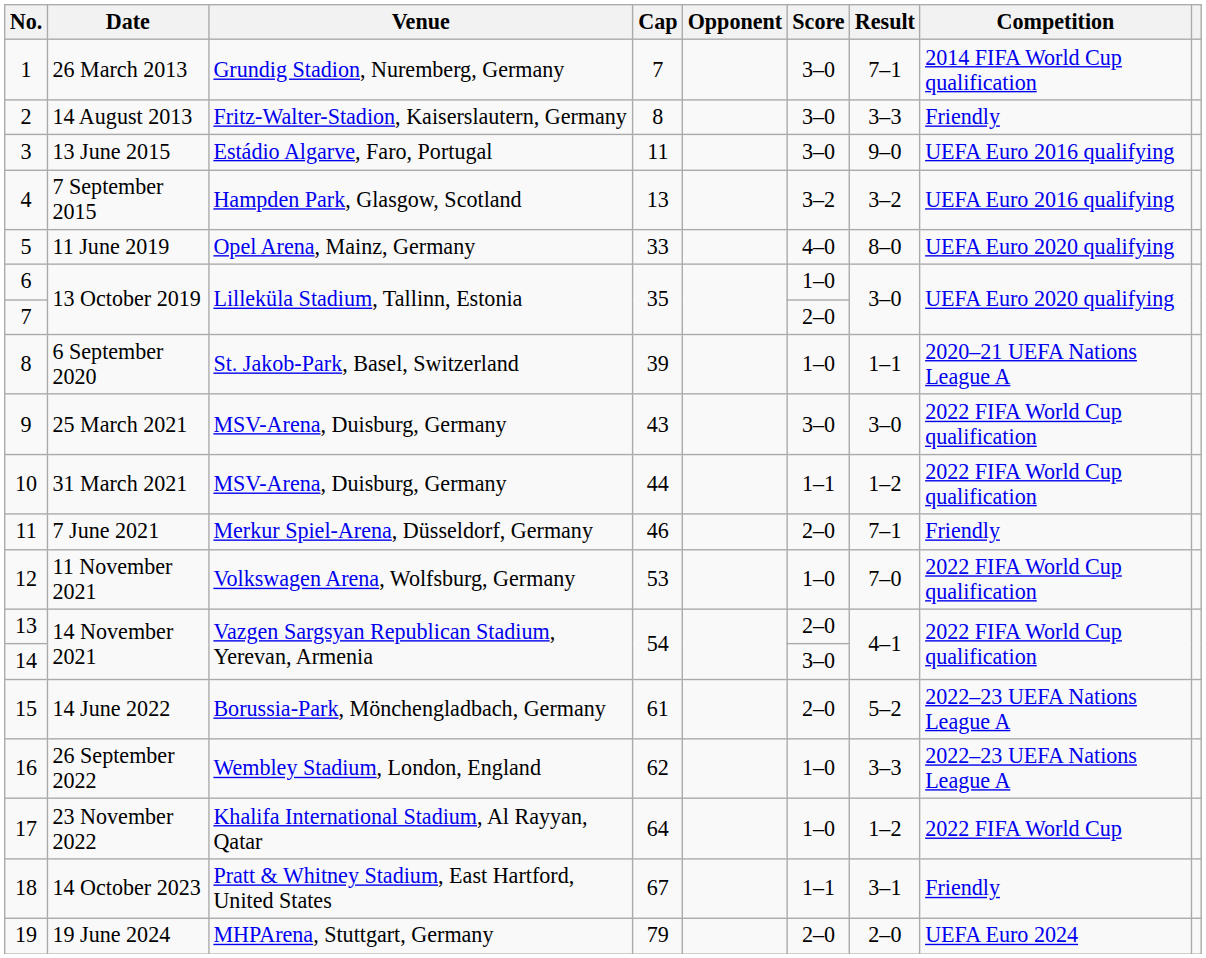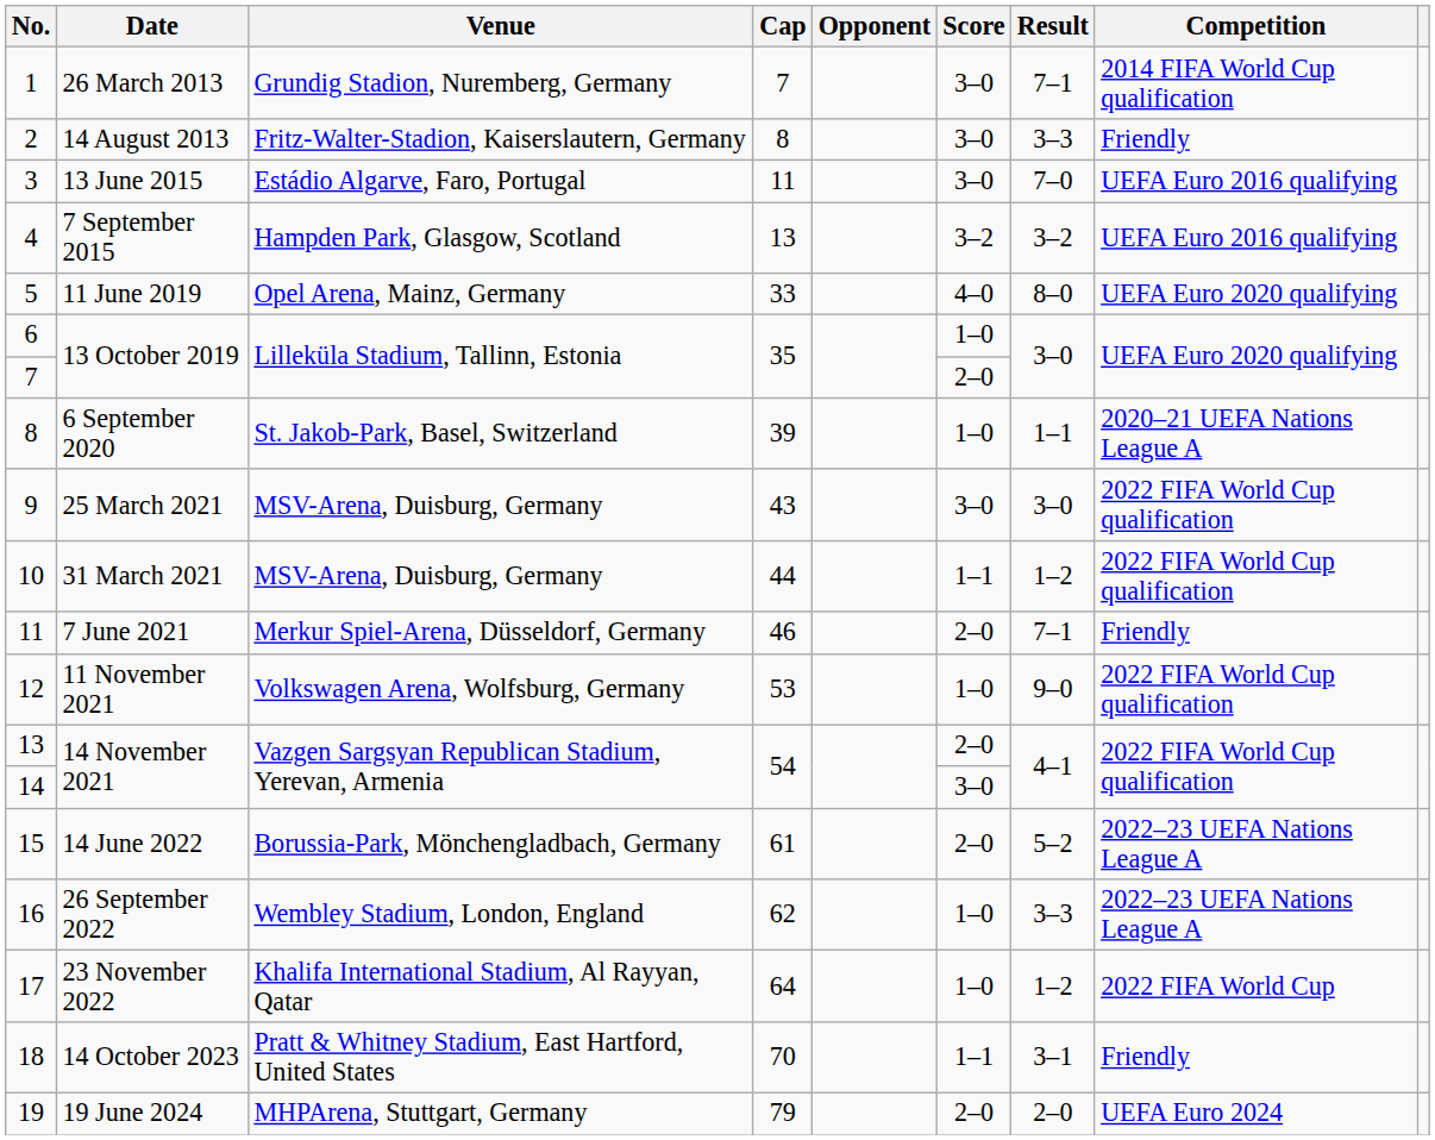3 | Result: 9–0 -> 7–0
12 | Result: 7–0 -> 9–0
18 | Cap: 67 -> 70
